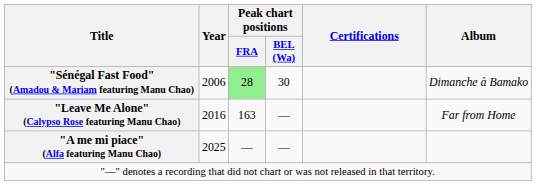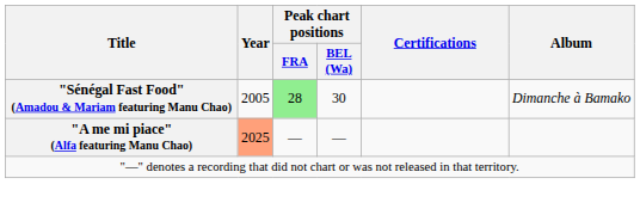"Sénégal Fast Food" (Amadou & Mariam featuring Manu Chao) | Year: 2006 -> 2005
- row: "Leave Me Alone" (Calypso Rose featuring Manu Chao) | 2016 | 163 | — | Far from Home
"A me mi piace" (Alfa featuring Manu Chao) | Year: no background -> lightsalmon background
